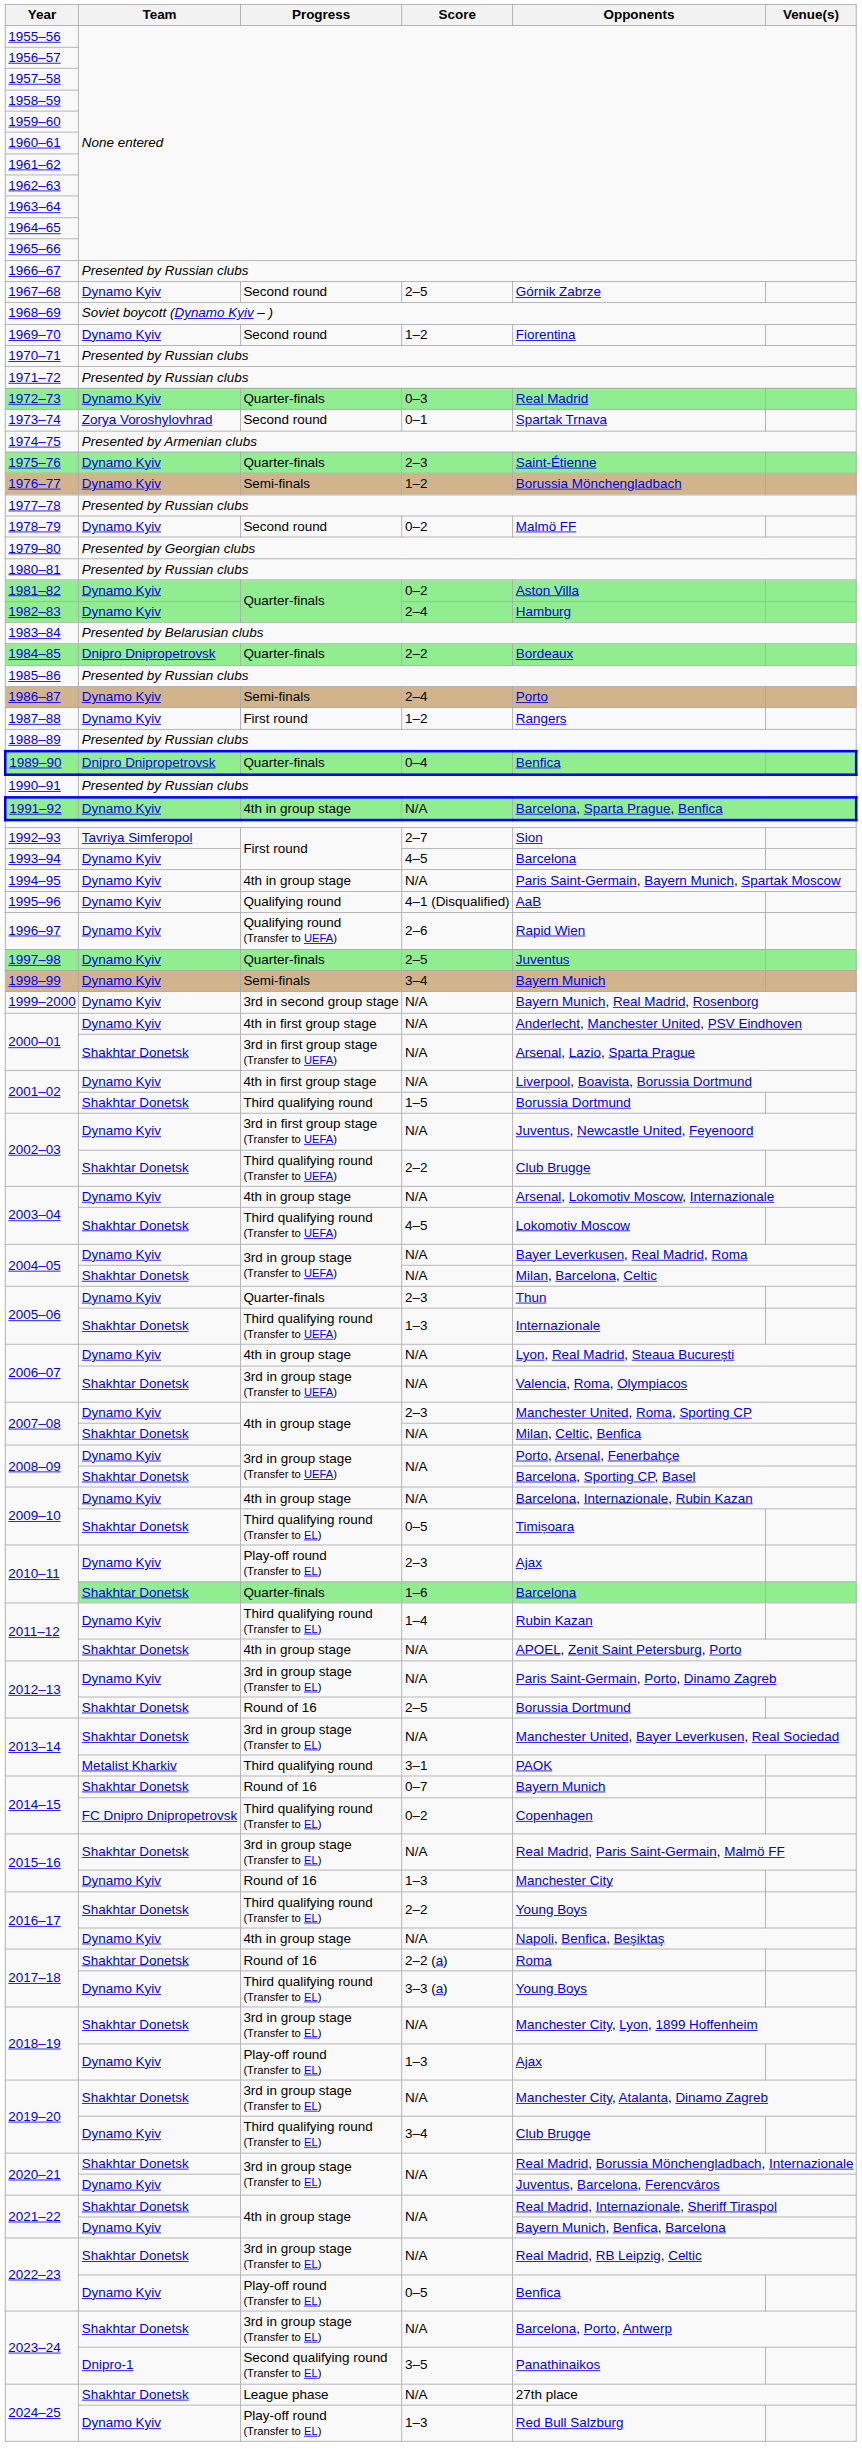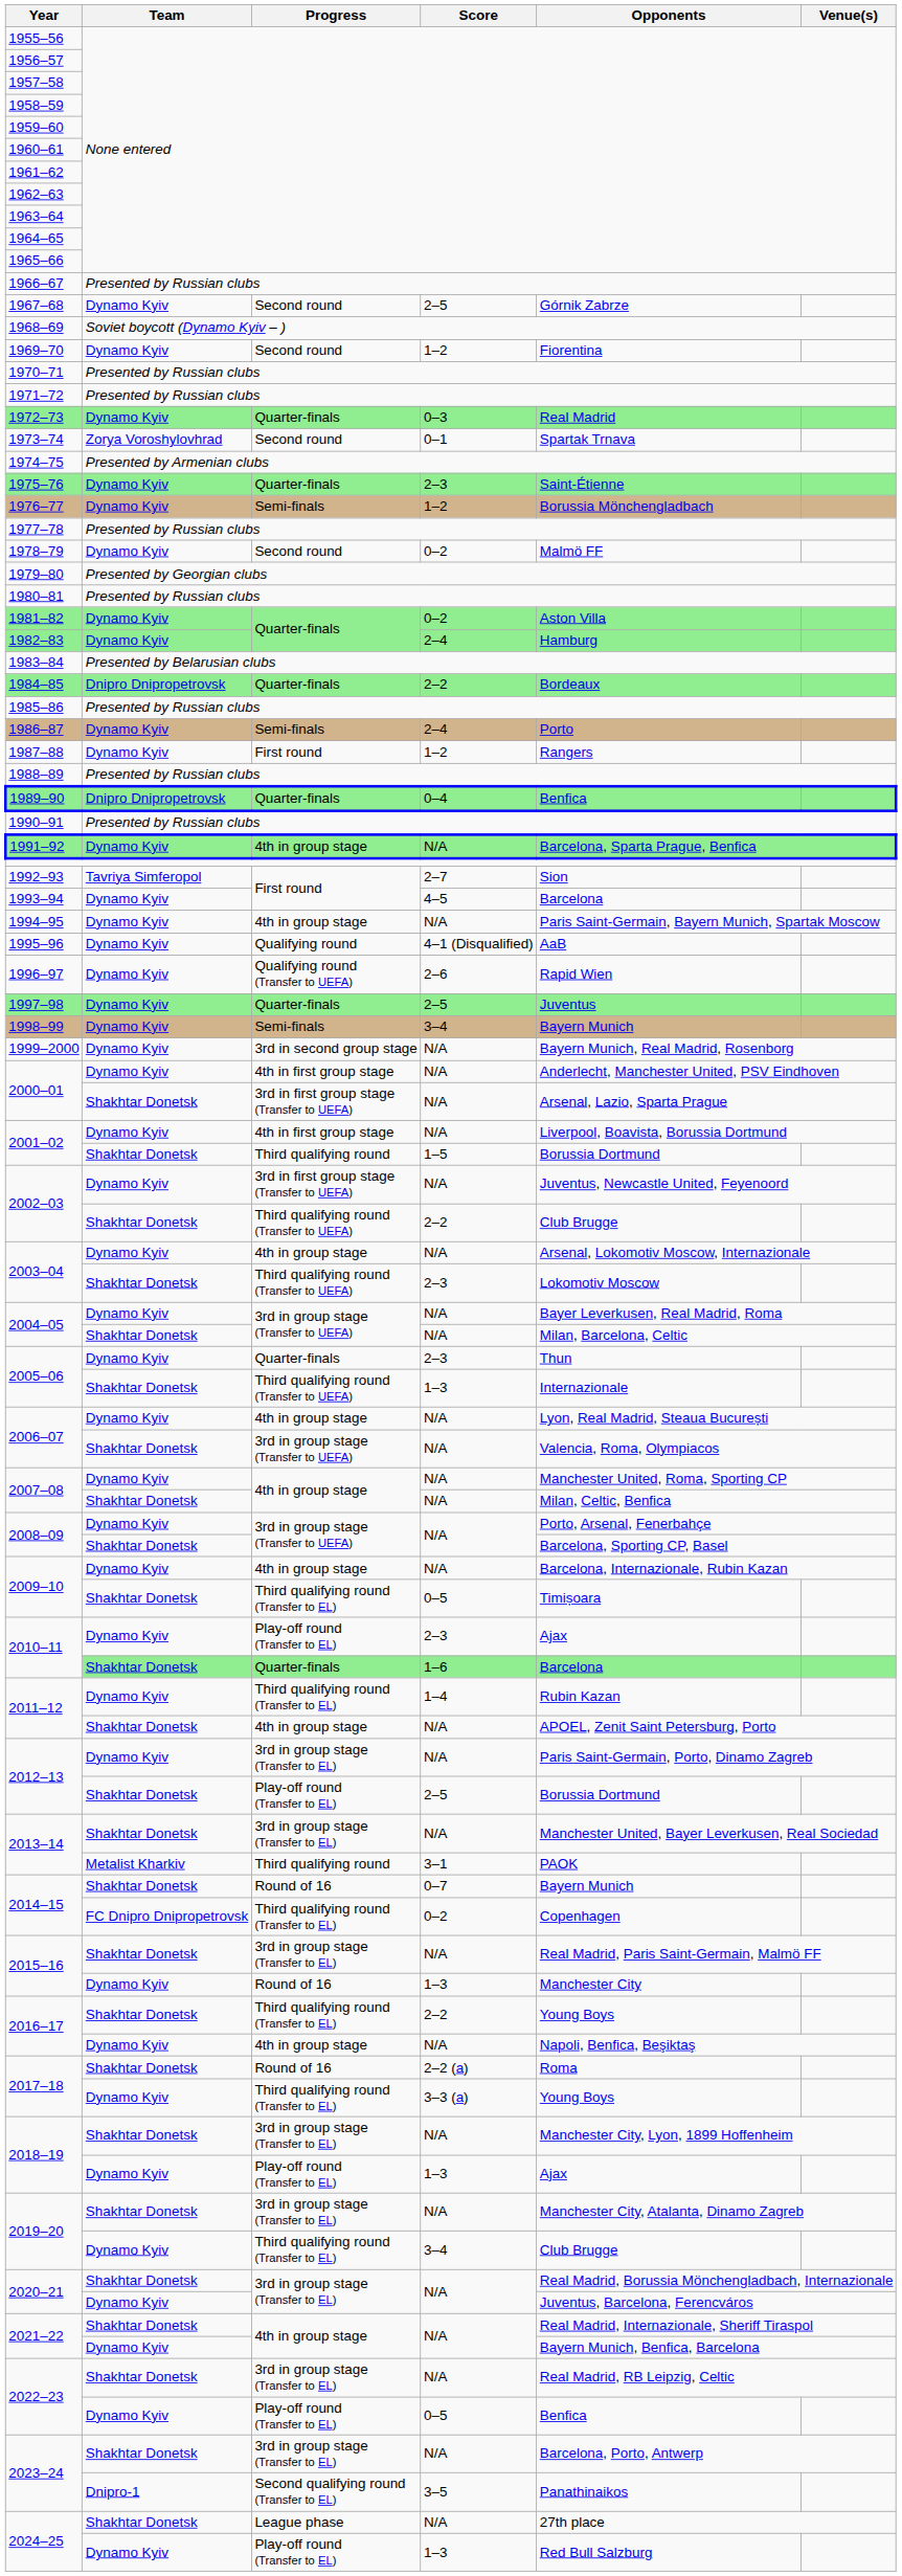2003–04 / Shakhtar Donetsk | Score: 4–5 -> 2–3
2007–08 / Dynamo Kyiv | Score: 2–3 -> N/A
2012–13 / Shakhtar Donetsk | Progress: Round of 16 -> Play-off round (Transfer to EL)
